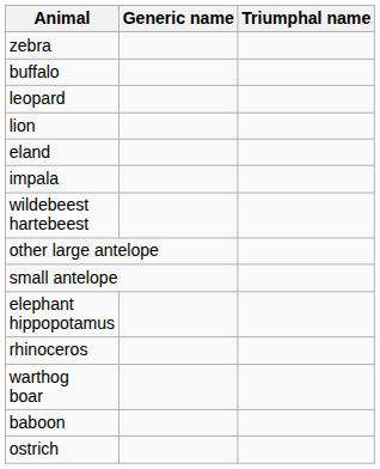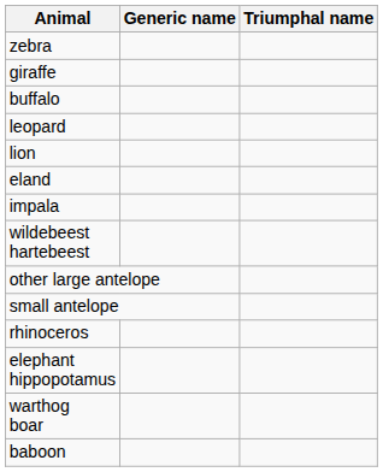+ row: giraffe
rows swapped: rhinoceros <-> elephant hippopotamus
- row: ostrich
